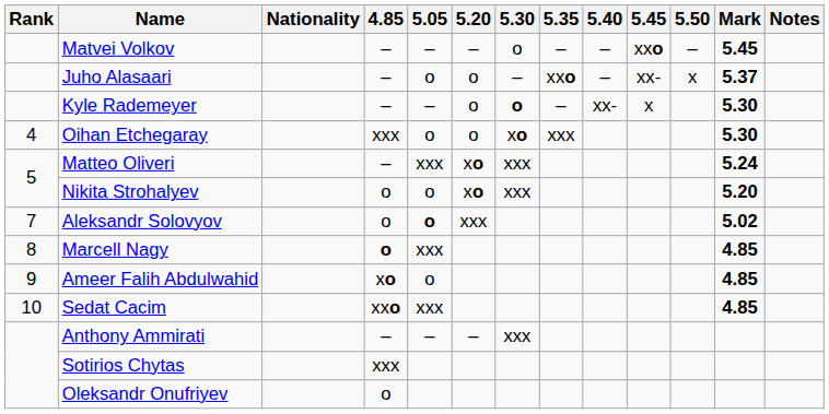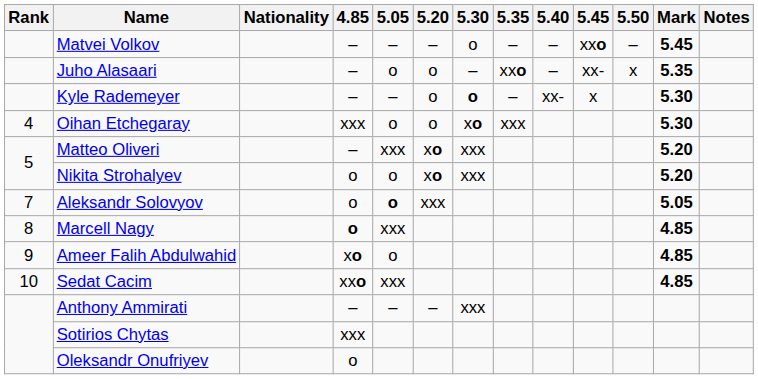Juho Alasaari | Mark: 5.37 -> 5.35
Matteo Oliveri | Mark: 5.24 -> 5.20
Aleksandr Solovyov | Mark: 5.02 -> 5.05
